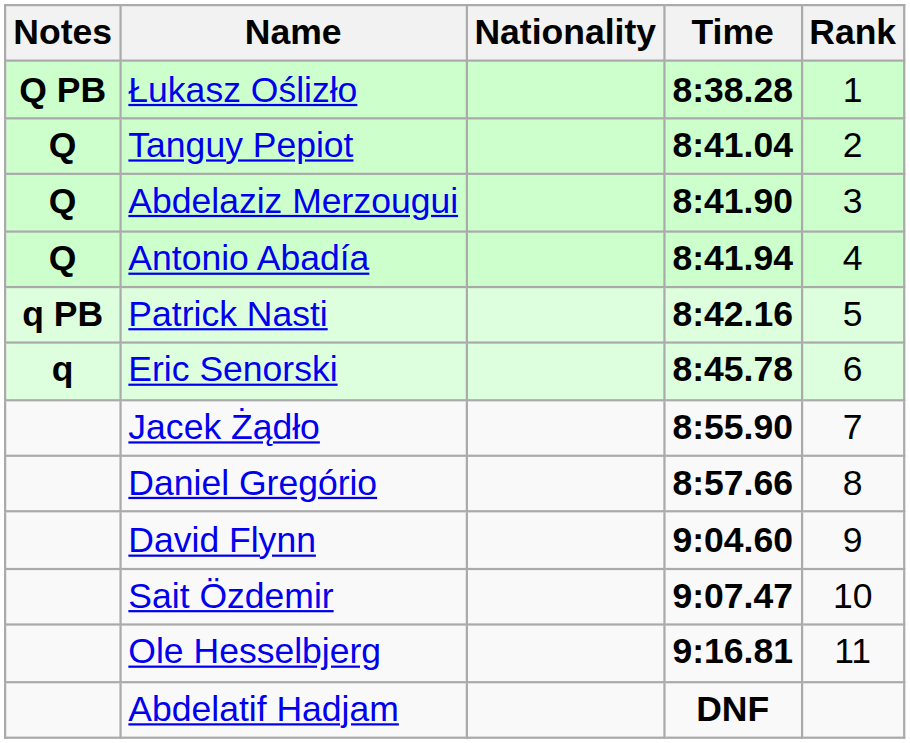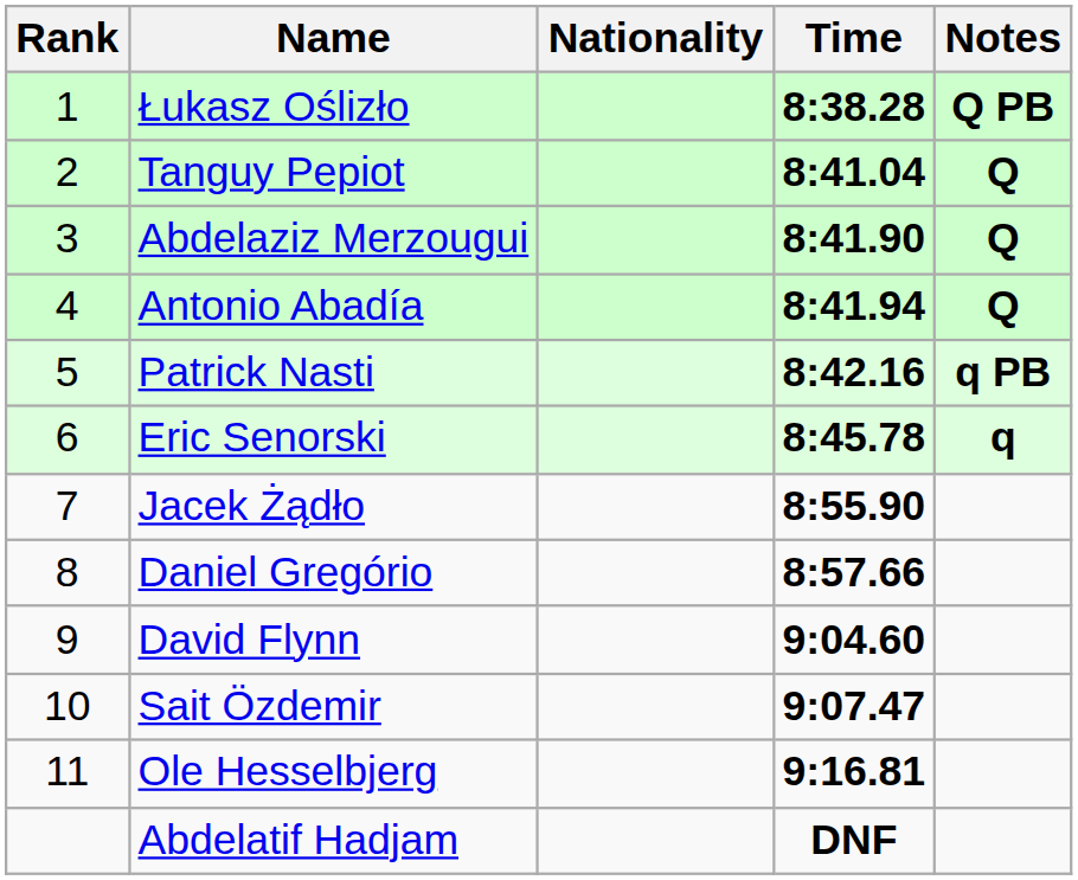columns swapped: Rank <-> Notes
